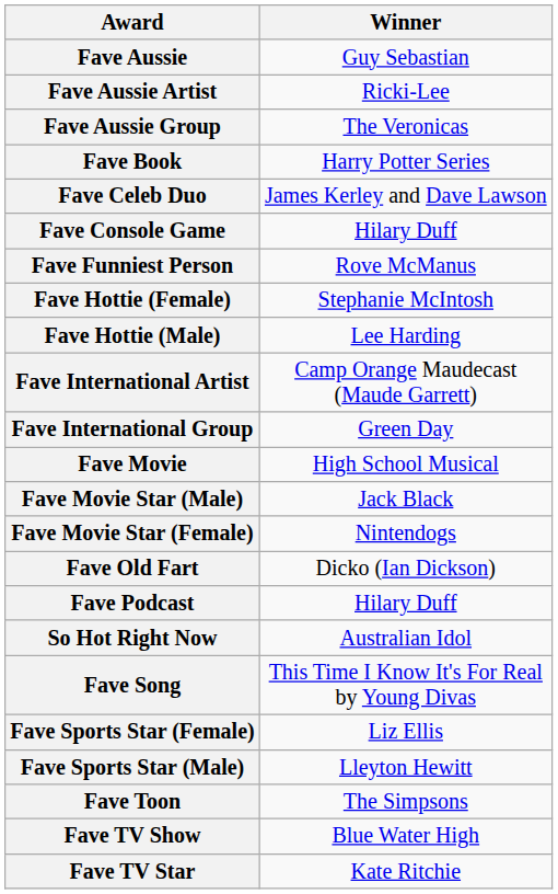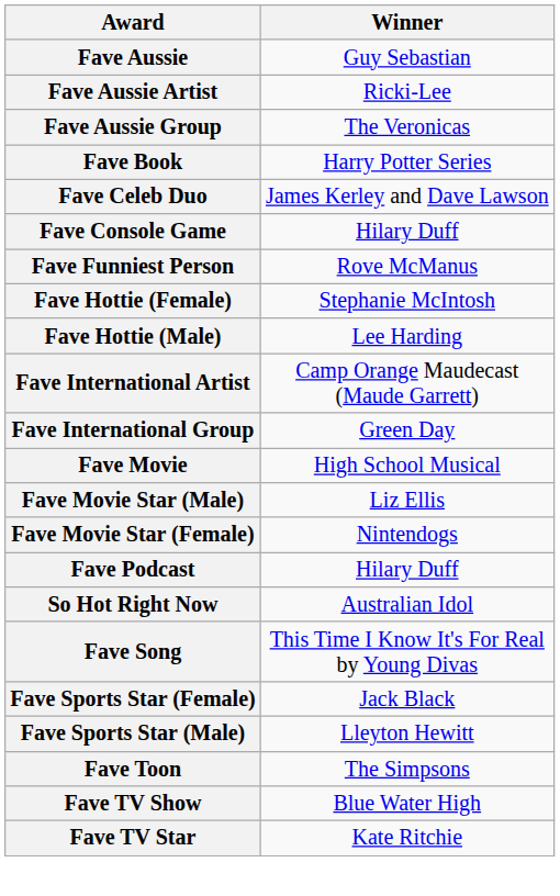Fave Movie Star (Male) | Winner: Jack Black -> Liz Ellis
- row: Fave Old Fart | Dicko (Ian Dickson)
Fave Sports Star (Female) | Winner: Liz Ellis -> Jack Black
